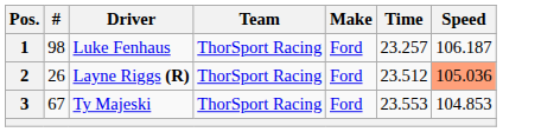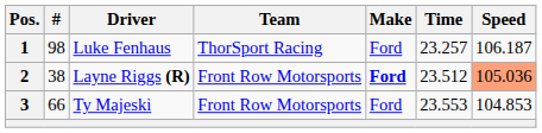2 | #: 26 -> 38
2 | Team: ThorSport Racing -> Front Row Motorsports
2 | Make: normal -> bold
3 | #: 67 -> 66
3 | Team: ThorSport Racing -> Front Row Motorsports
